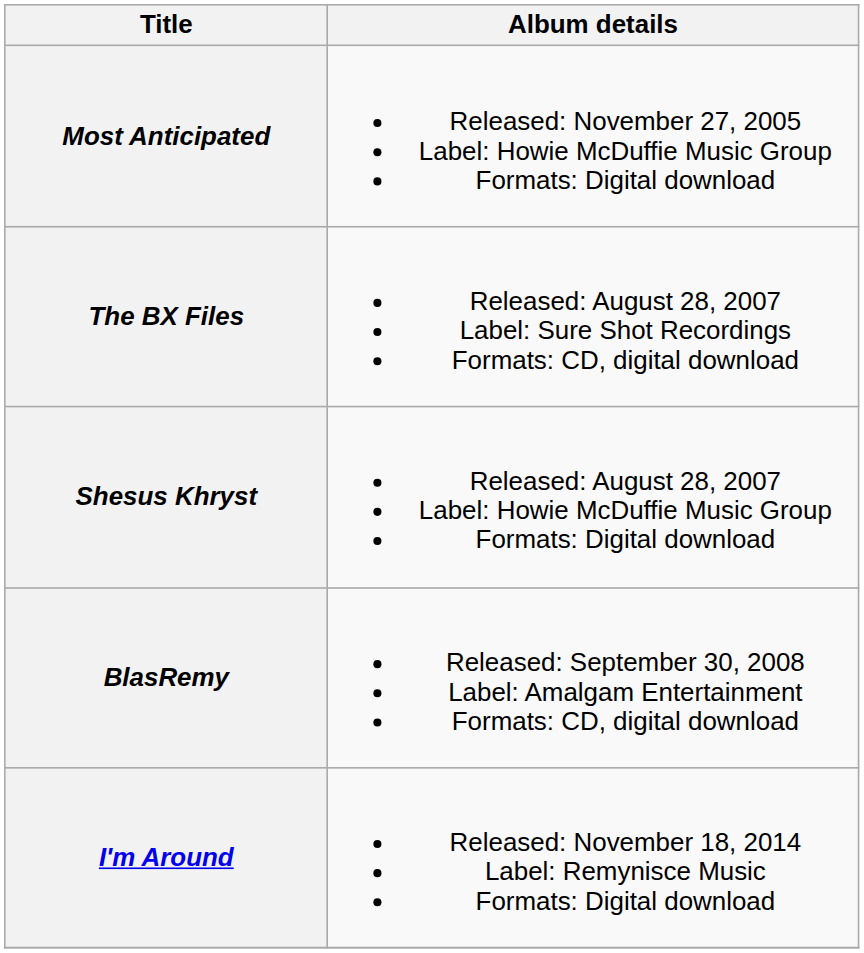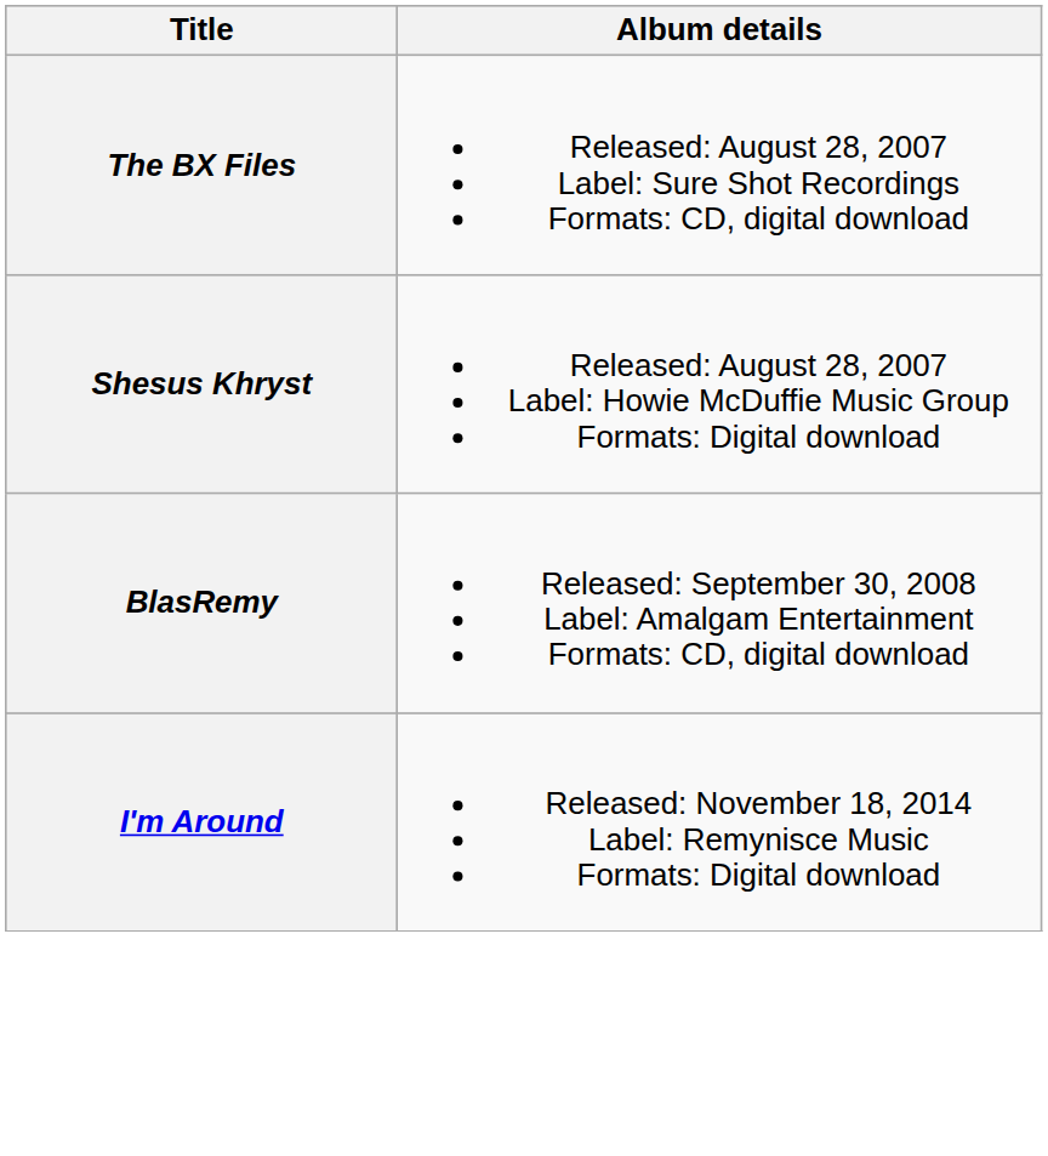- row: Most Anticipated | Released: November 27, 2005 Label: Howie McDuffie Music Group Formats: Digital download
